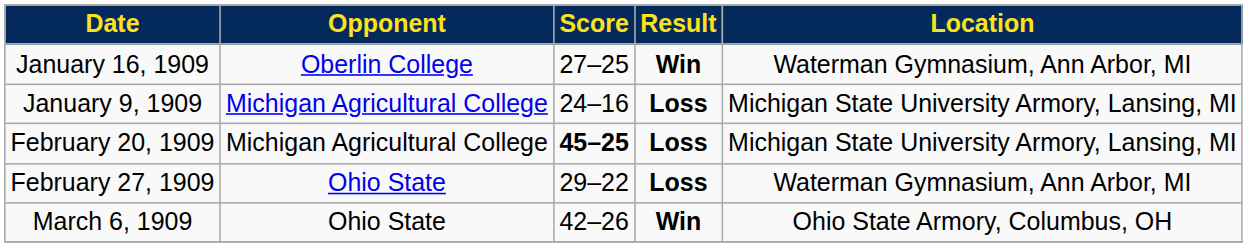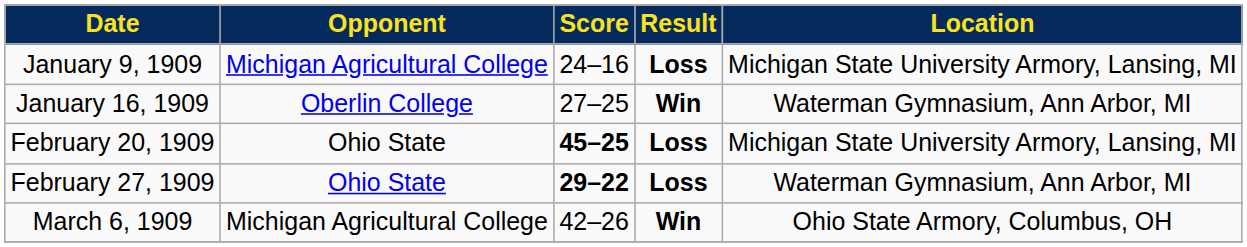rows swapped: January 9, 1909 <-> January 16, 1909
February 20, 1909 | Opponent: Michigan Agricultural College -> Ohio State
February 27, 1909 | Score: normal -> bold
March 6, 1909 | Opponent: Ohio State -> Michigan Agricultural College
